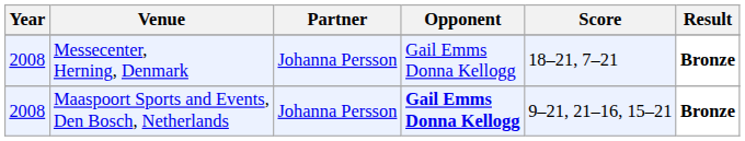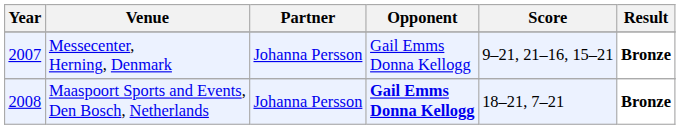Messecenter, Herning, Denmark | Year: 2008 -> 2007
Messecenter, Herning, Denmark | Score: 18–21, 7–21 -> 9–21, 21–16, 15–21
Maaspoort Sports and Events, Den Bosch, Netherlands | Score: 9–21, 21–16, 15–21 -> 18–21, 7–21
